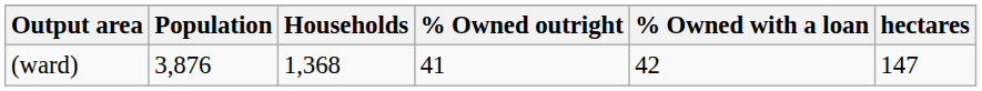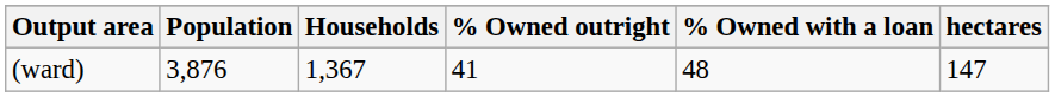(ward) | Households: 1,368 -> 1,367
(ward) | % Owned with a loan: 42 -> 48
